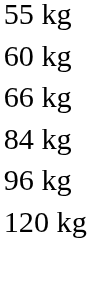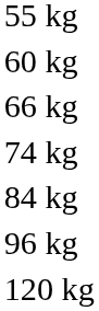+ row: 74 kg
